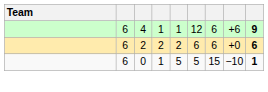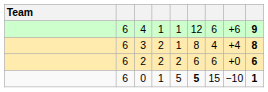+ row: 6 | 3 | 2 | 1 | 8 | 4 | +4 | 8
0 | column 6: normal -> bold
